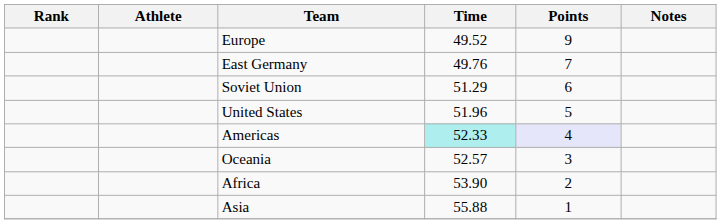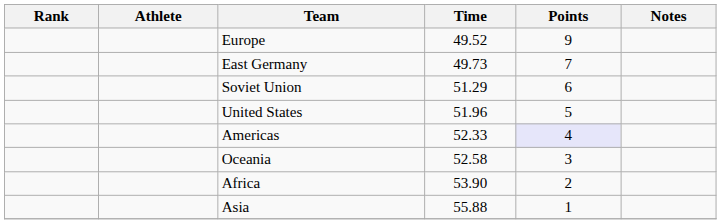East Germany | Time: 49.76 -> 49.73
Americas | Time: paleturquoise background -> no background
Oceania | Time: 52.57 -> 52.58
